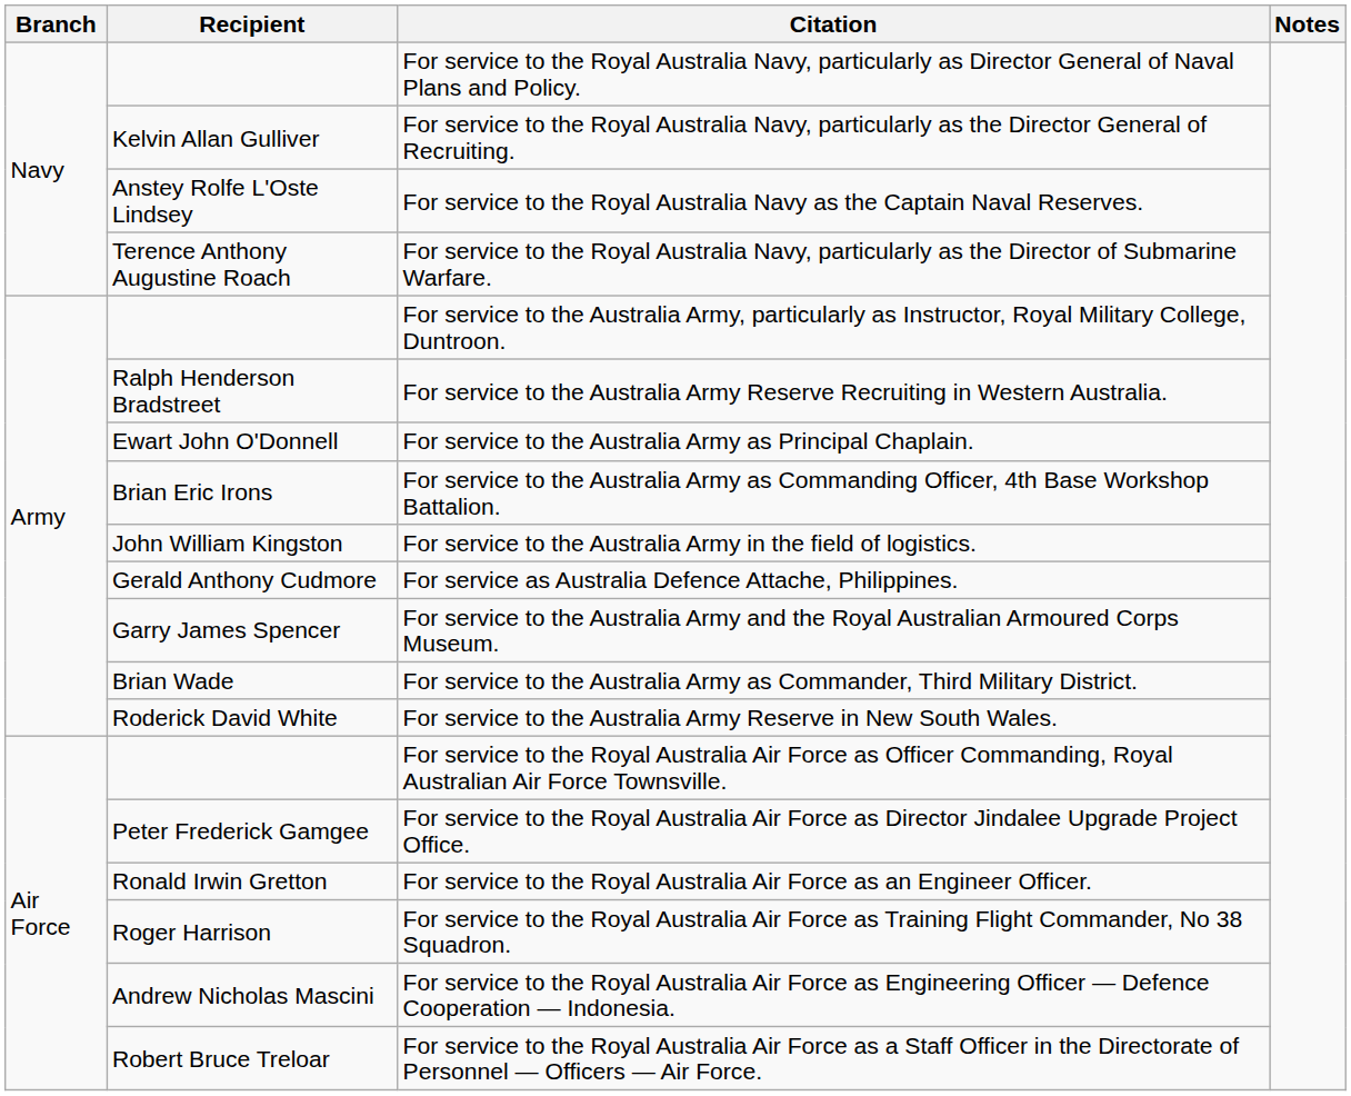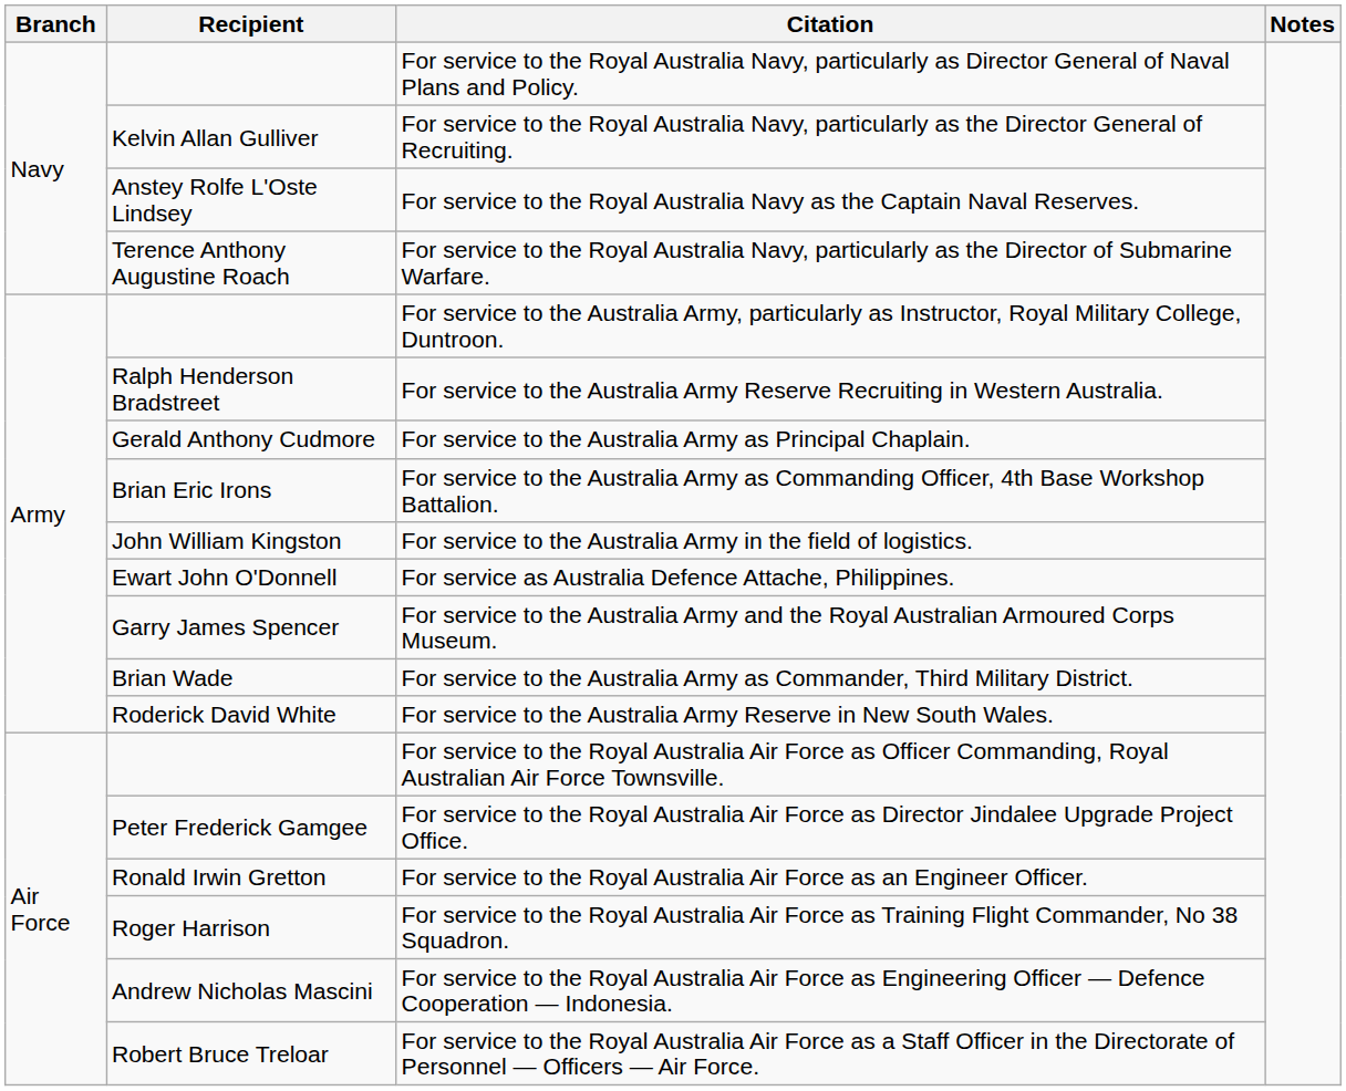For service to the Australia Army as Principal Chaplain. | Recipient: Ewart John O'Donnell -> Gerald Anthony Cudmore
For service as Australia Defence Attache, Philippines. | Recipient: Gerald Anthony Cudmore -> Ewart John O'Donnell
